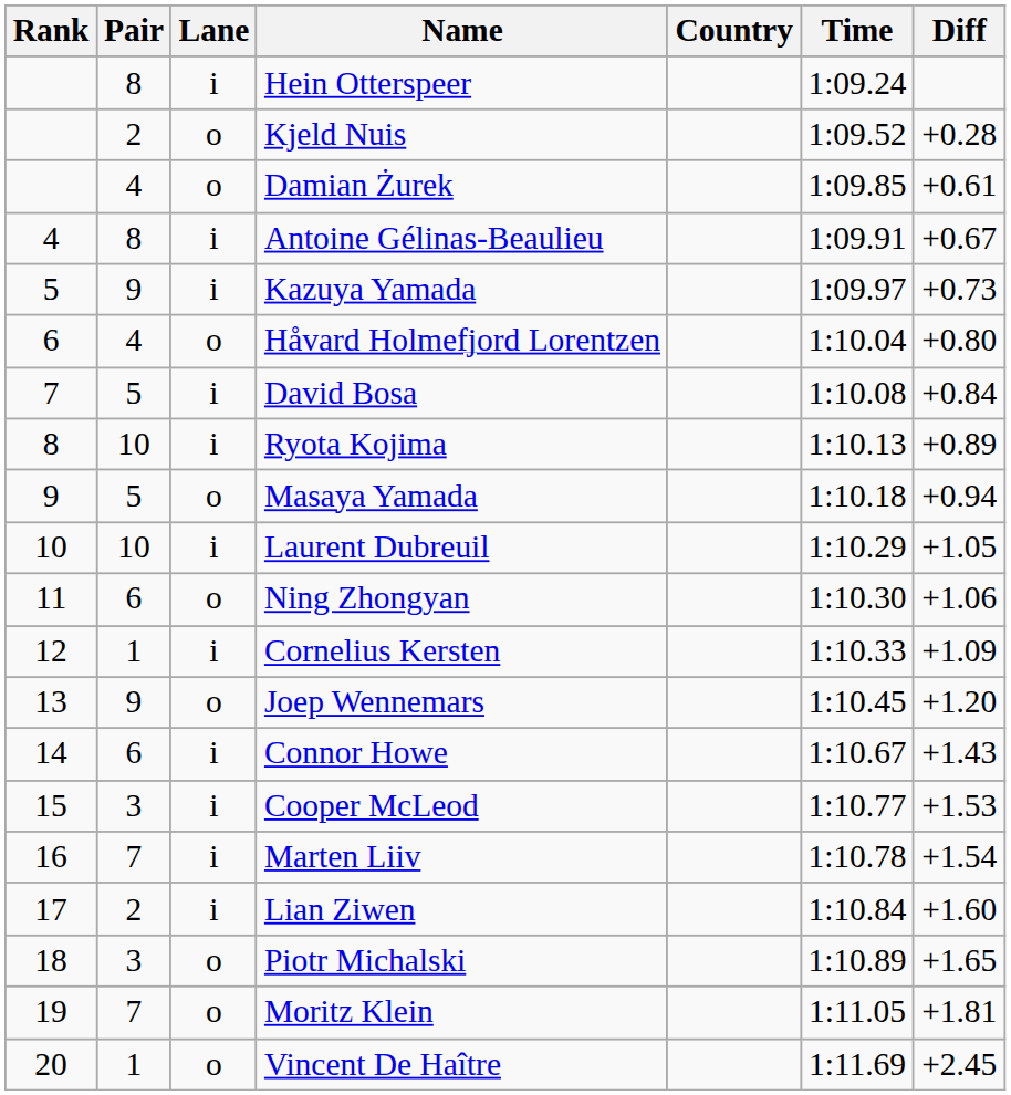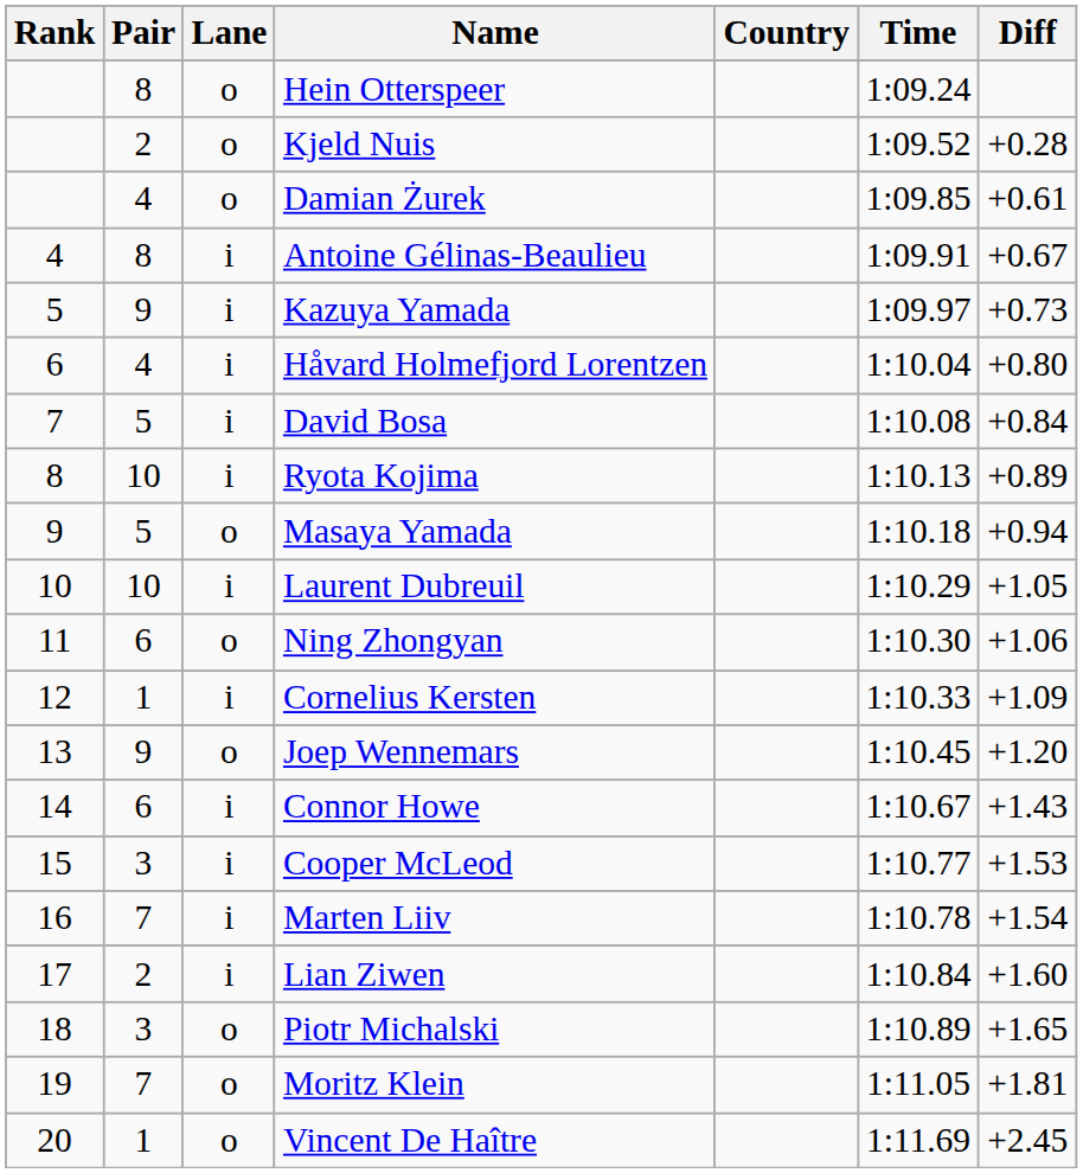Hein Otterspeer | Lane: i -> o
Håvard Holmefjord Lorentzen | Lane: o -> i
